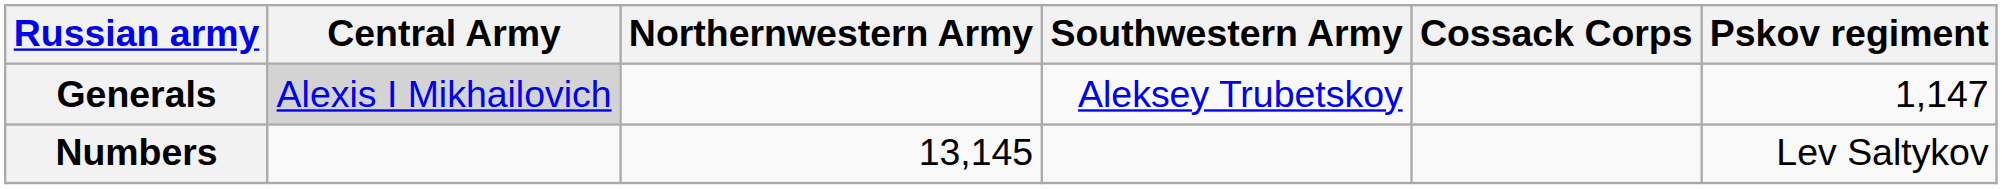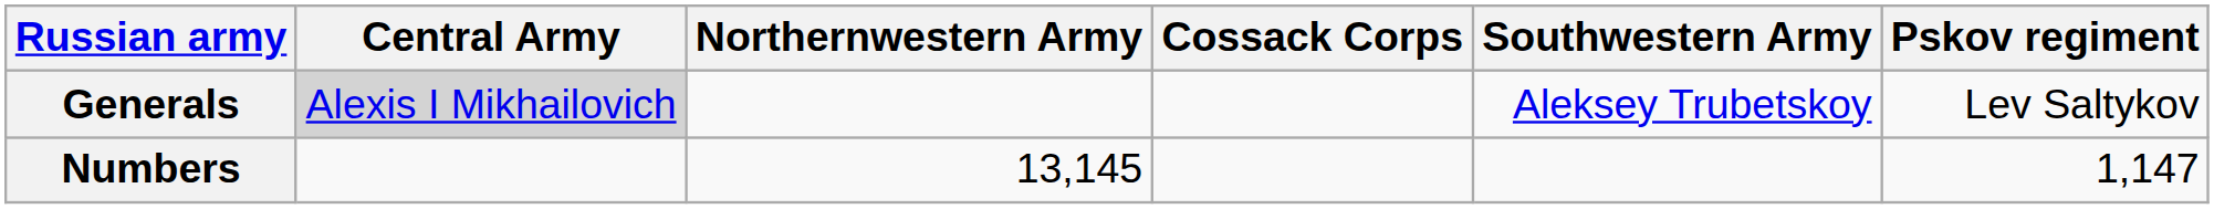columns swapped: Southwestern Army <-> Cossack Corps
Generals | Pskov regiment: 1,147 -> Lev Saltykov
Numbers | Pskov regiment: Lev Saltykov -> 1,147
